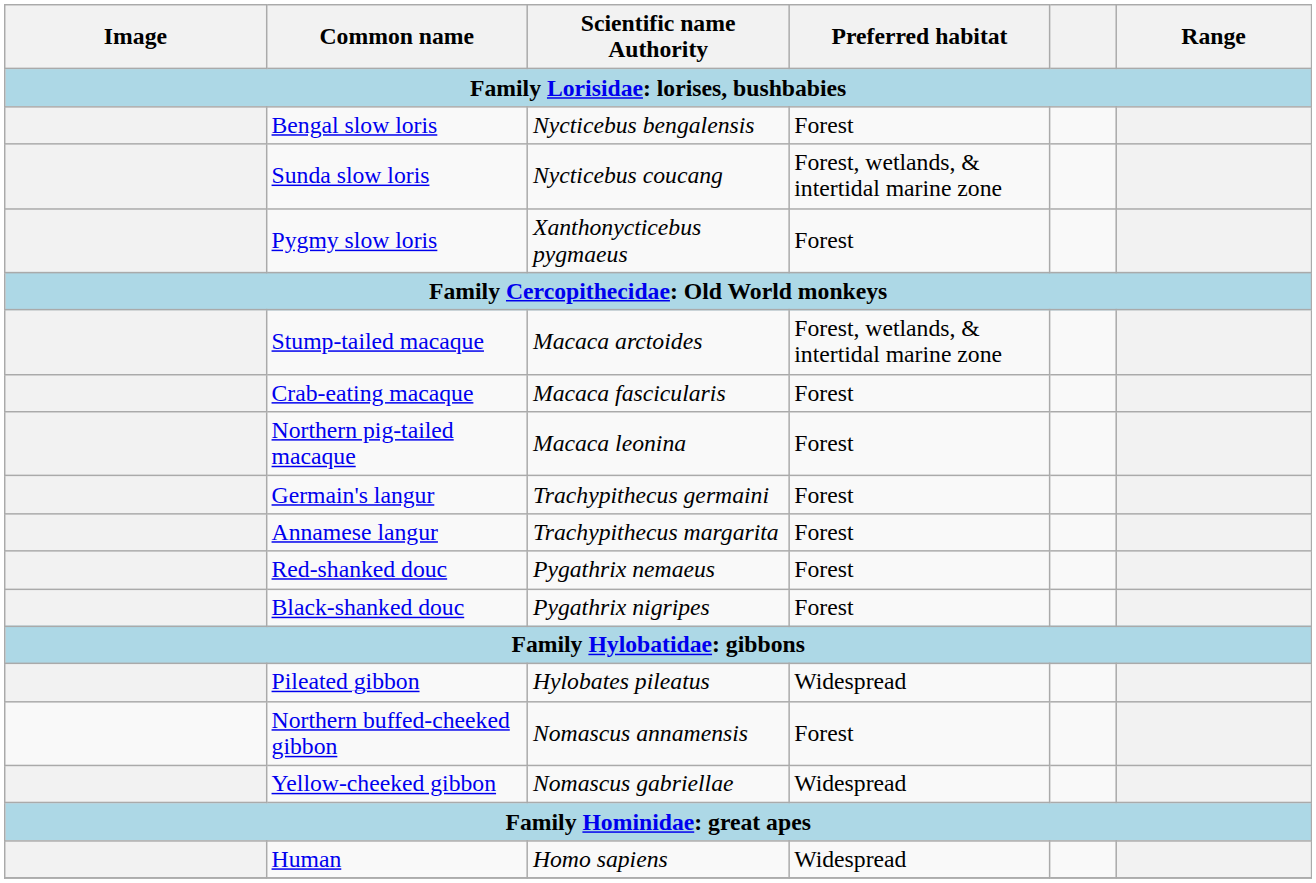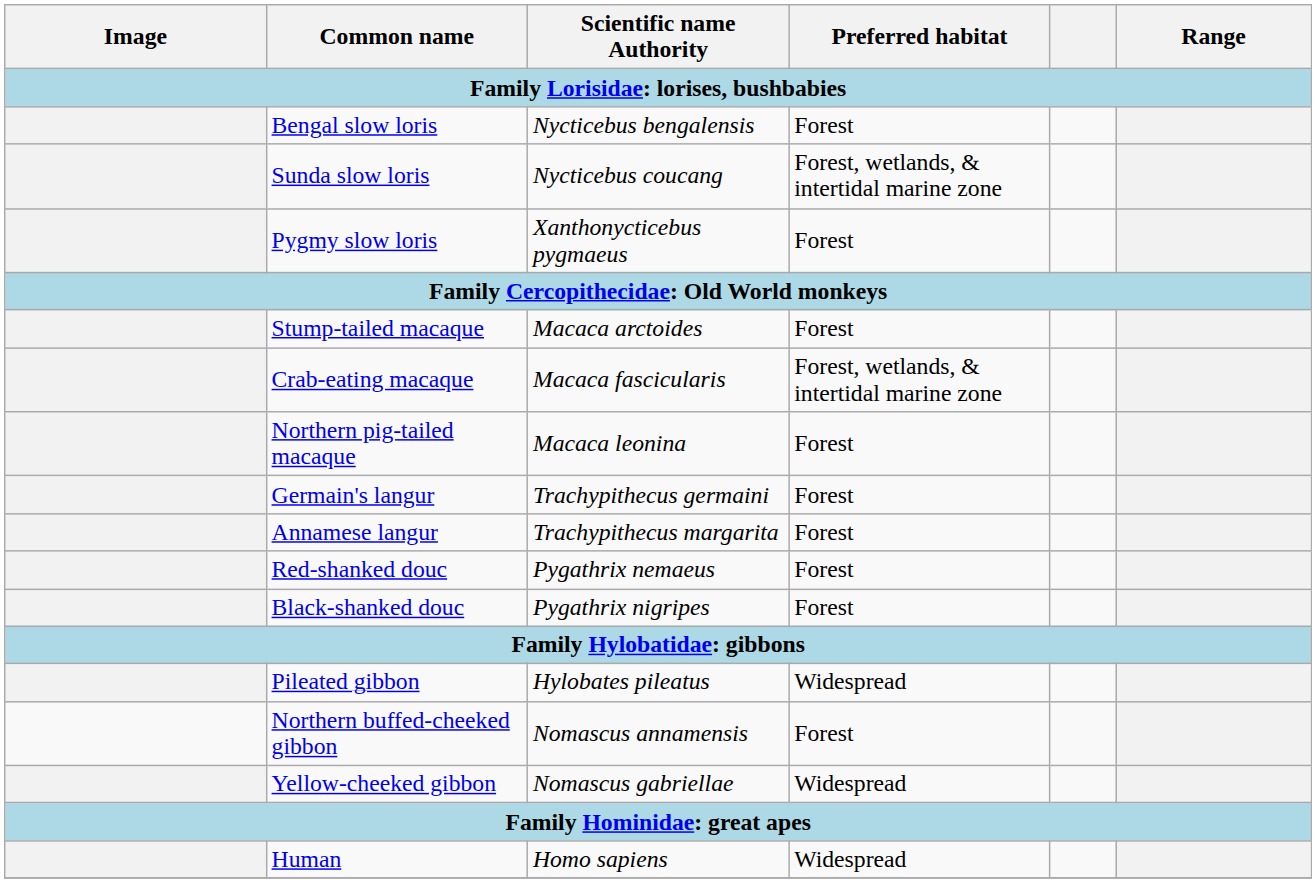Stump-tailed macaque | Preferred habitat: Forest, wetlands, & intertidal marine zone -> Forest
Crab-eating macaque | Preferred habitat: Forest -> Forest, wetlands, & intertidal marine zone
